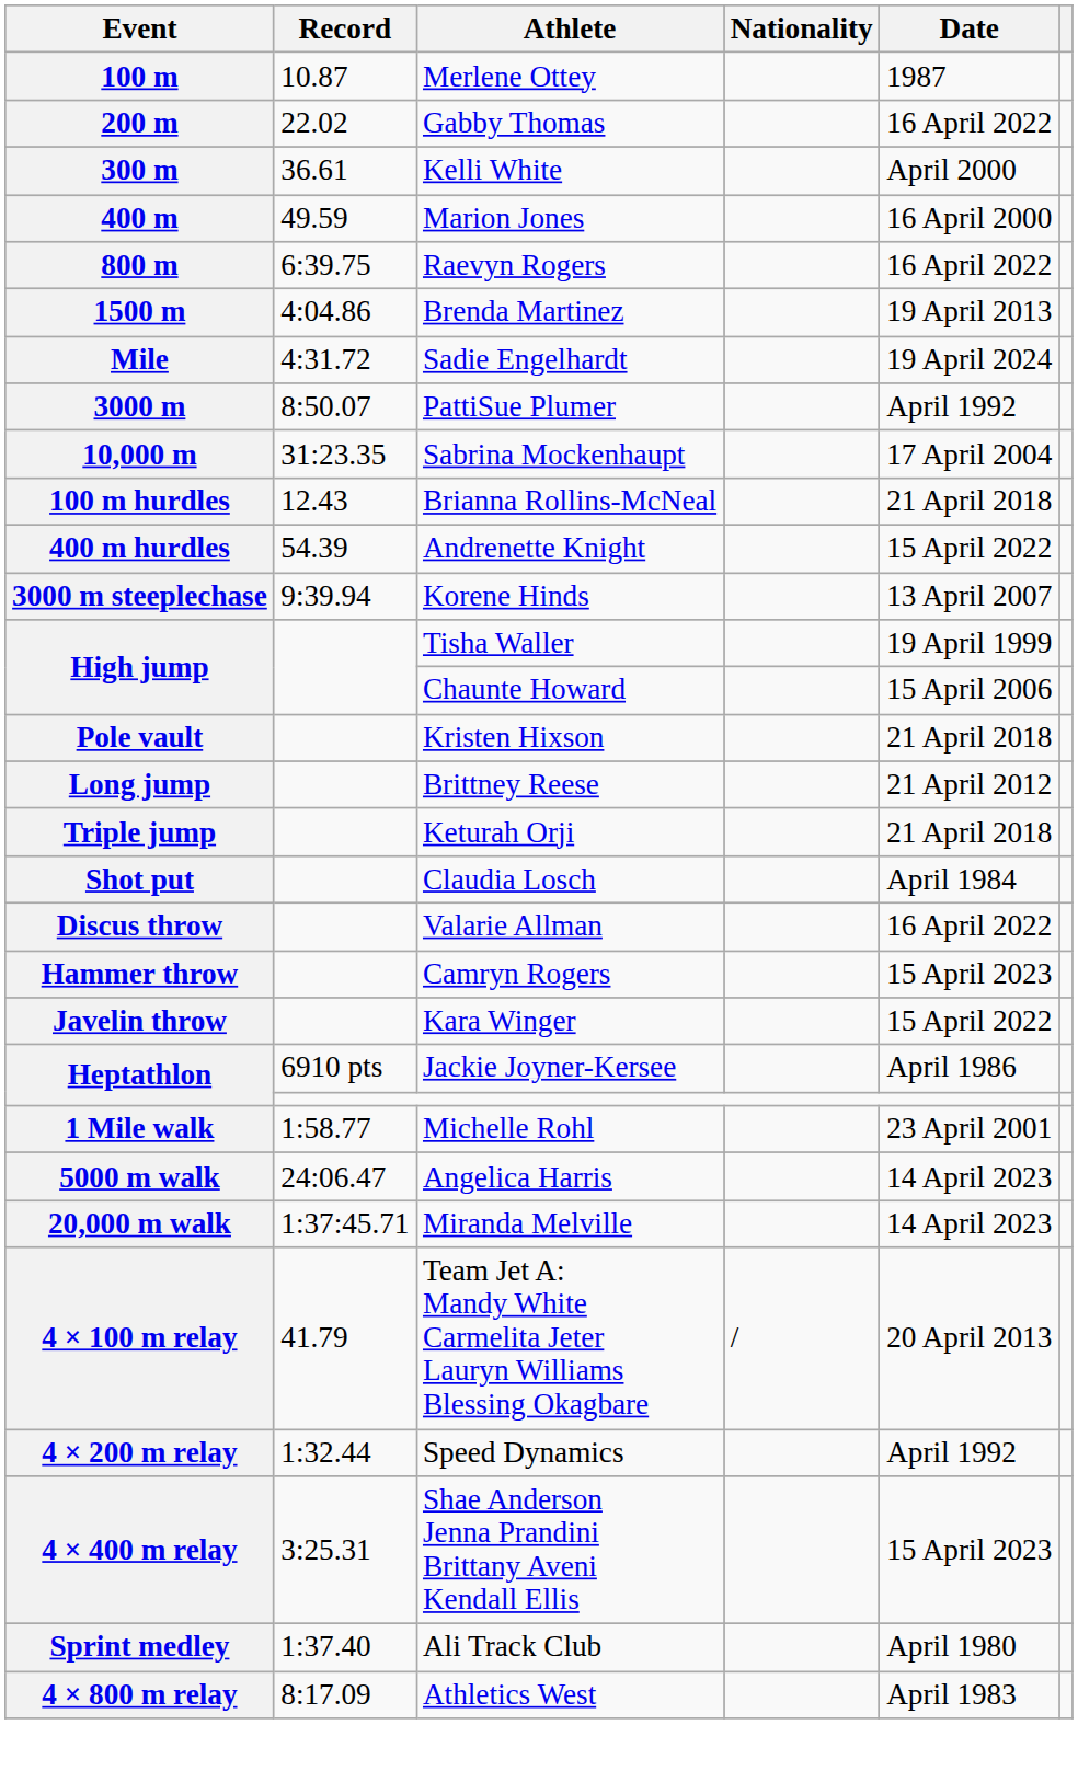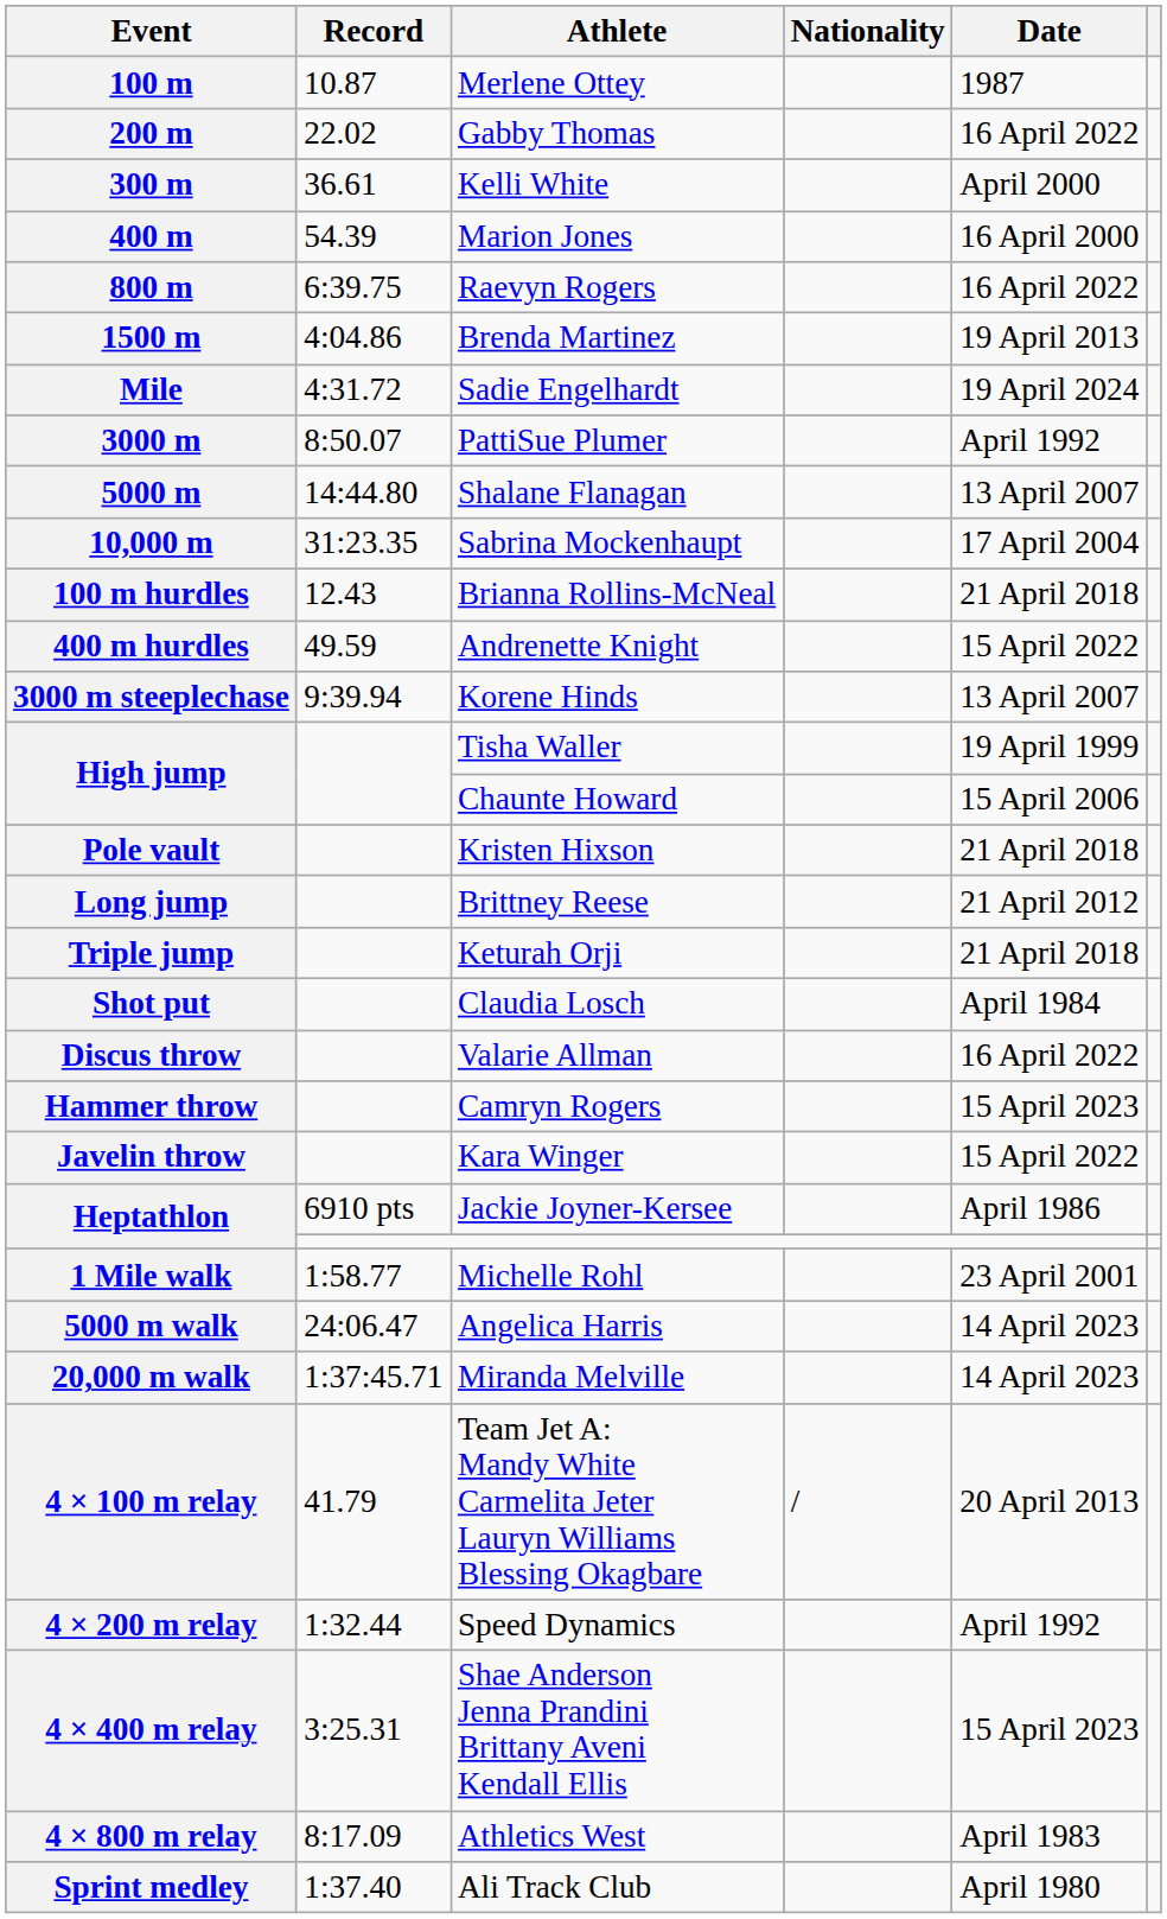400 m | Record: 49.59 -> 54.39
+ row: 5000 m | 14:44.80 | Shalane Flanagan | 13 April 2007
400 m hurdles | Record: 54.39 -> 49.59
rows swapped: 4 × 800 m relay <-> Sprint medley
